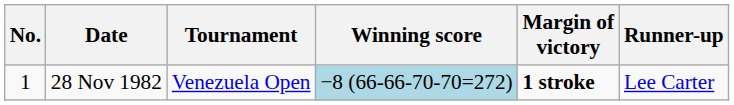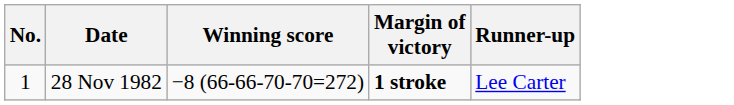- column: Tournament | Venezuela Open
28 Nov 1982 | Winning score: lightblue background -> no background
